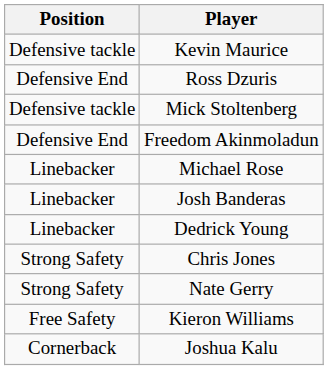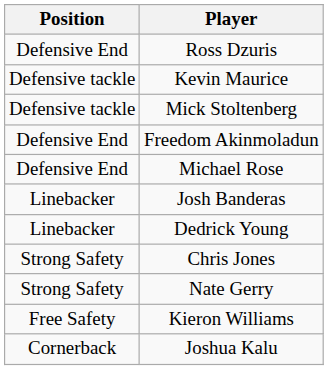rows swapped: Ross Dzuris <-> Kevin Maurice
Michael Rose | Position: Linebacker -> Defensive End
